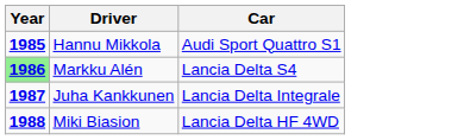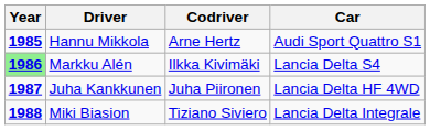+ column: Codriver | Arne Hertz | Ilkka Kivimäki | Juha Piironen | Tiziano Siviero
Juha Kankkunen | Car: Lancia Delta Integrale -> Lancia Delta HF 4WD
Miki Biasion | Car: Lancia Delta HF 4WD -> Lancia Delta Integrale
